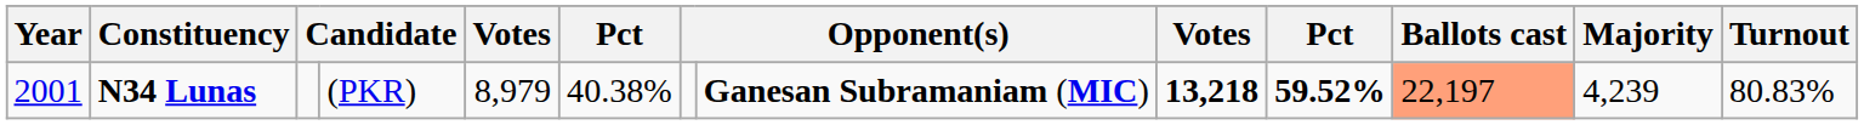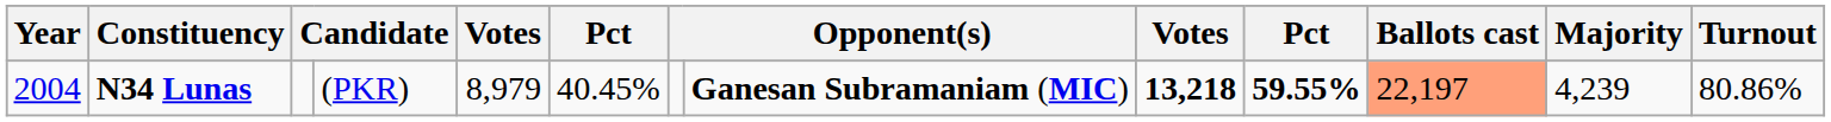N34 Lunas | Year: 2001 -> 2004
N34 Lunas | column 6: 40.38% -> 40.45%
N34 Lunas | column 10: 59.52% -> 59.55%
N34 Lunas | Turnout: 80.83% -> 80.86%
